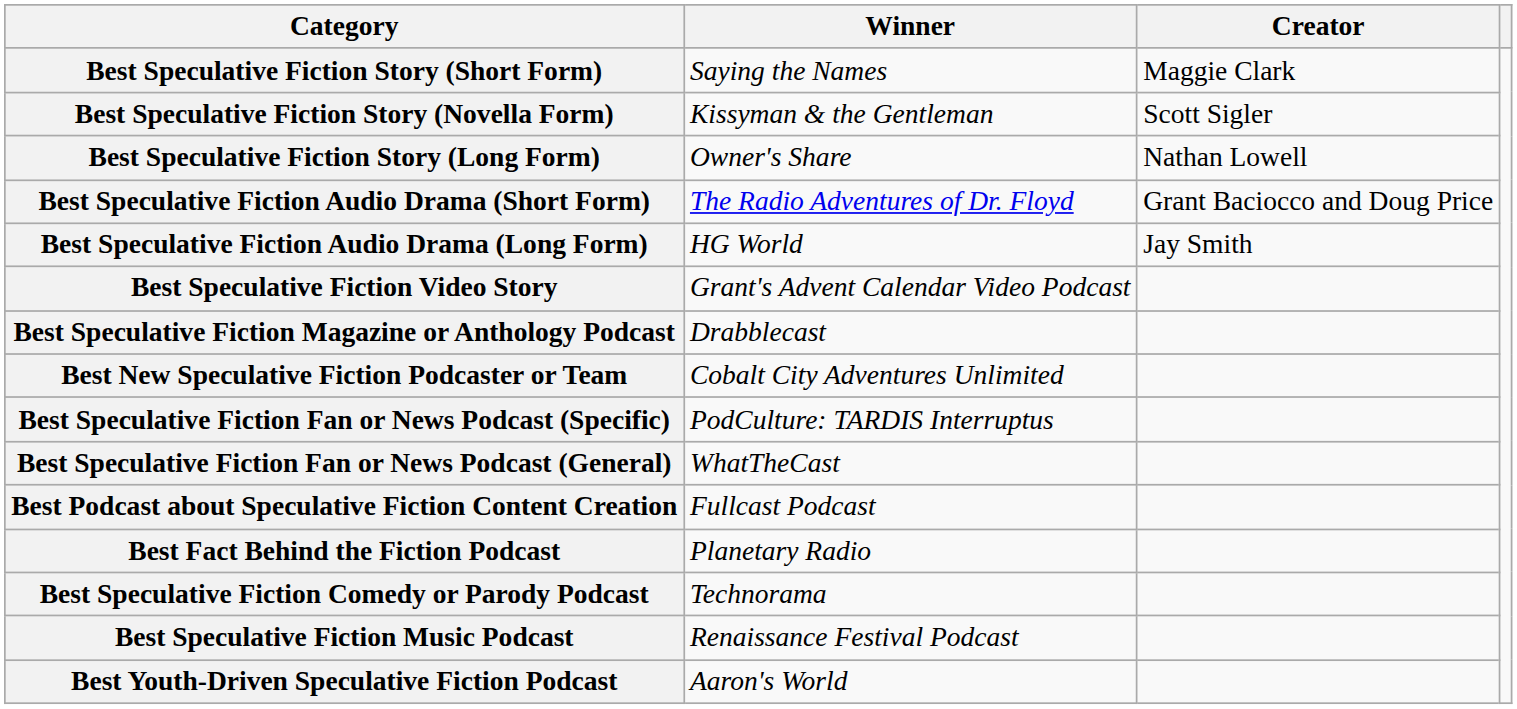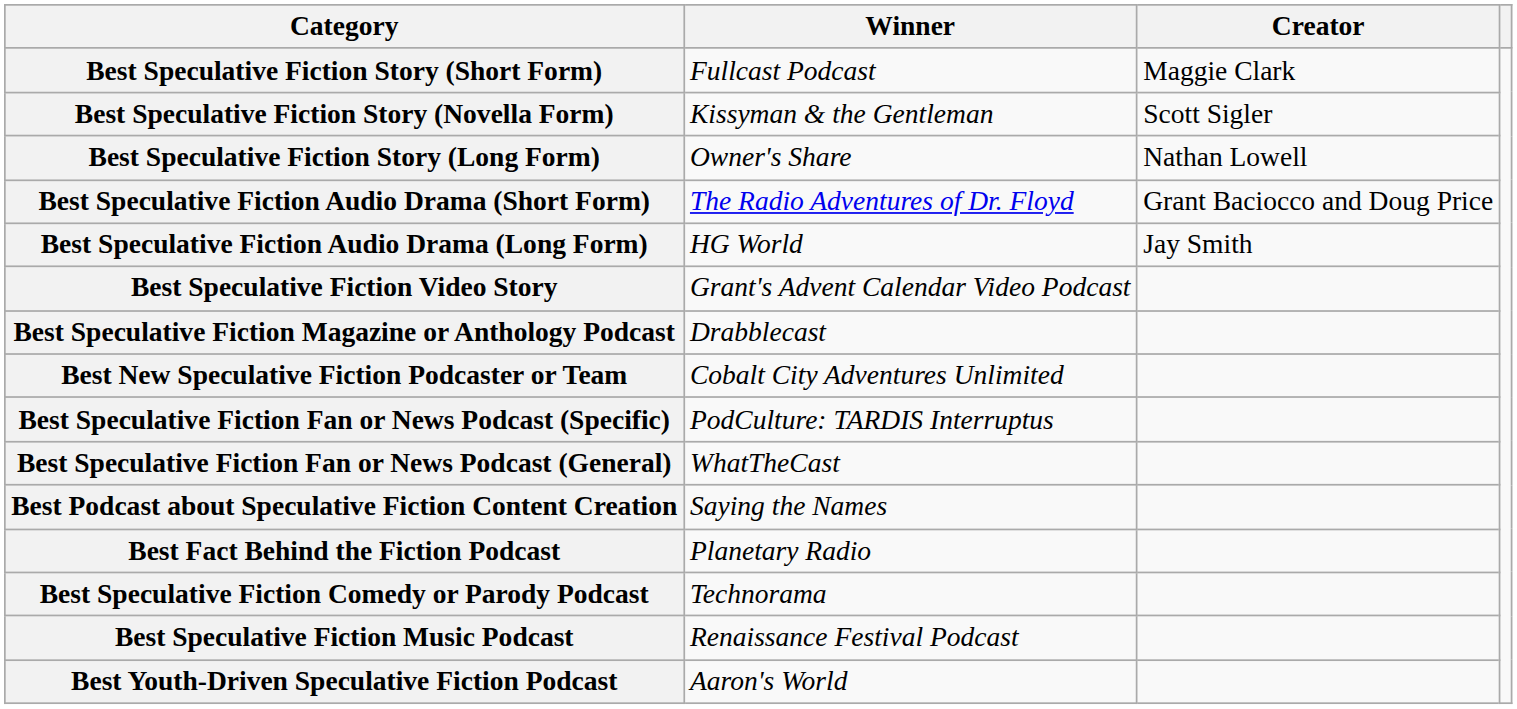Best Speculative Fiction Story (Short Form) | Winner: Saying the Names -> Fullcast Podcast
Best Podcast about Speculative Fiction Content Creation | Winner: Fullcast Podcast -> Saying the Names
